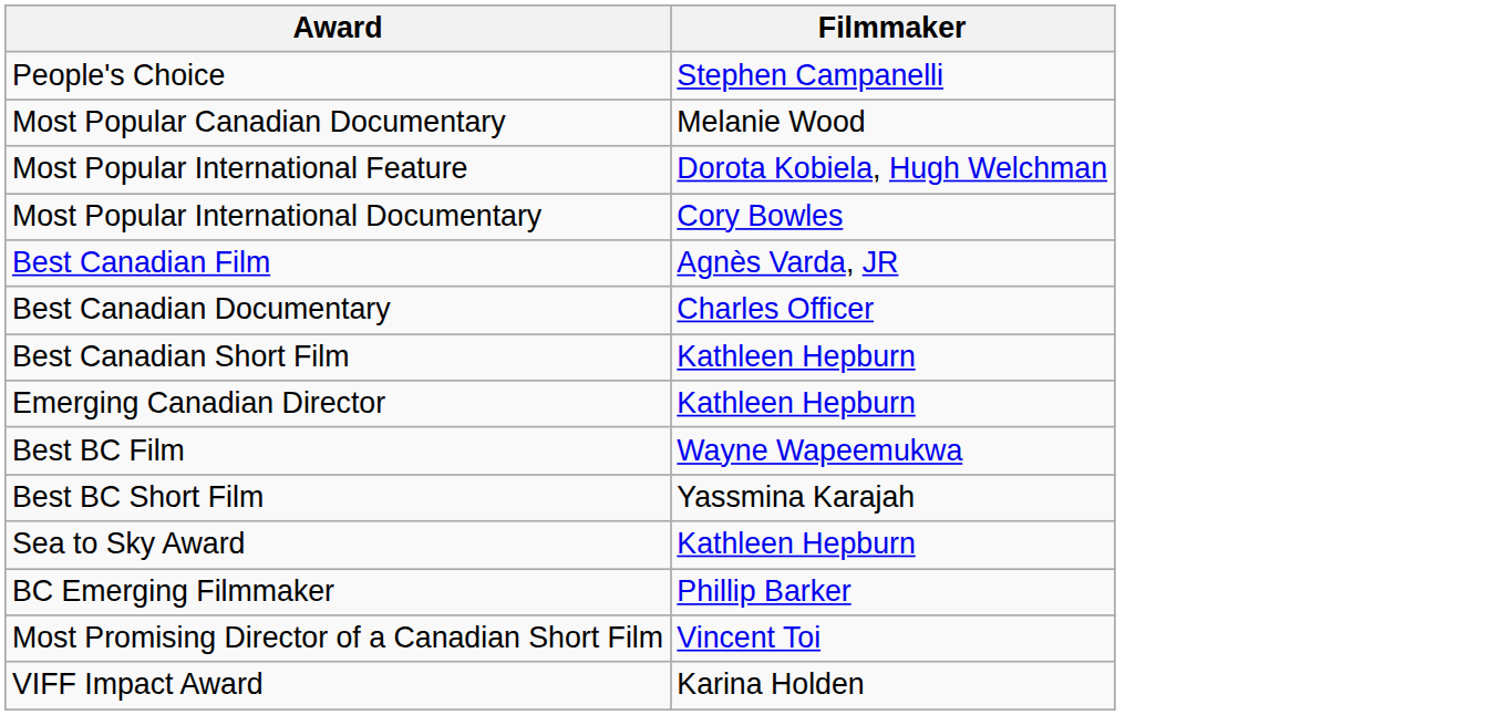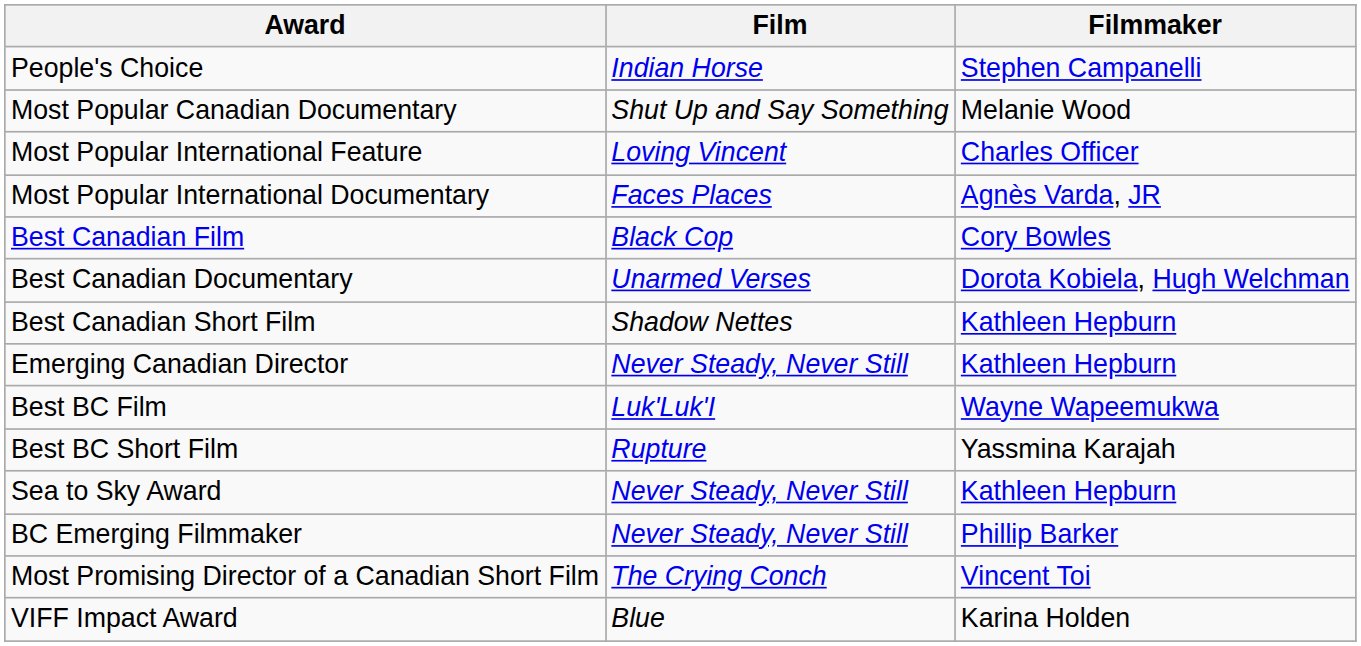+ column: Film | Indian Horse | Shut Up and Say Something | Loving Vincent | Faces Places | Black Cop | Unarmed Verses | Shadow Nettes | Never Steady, Never Still | Luk'Luk'I | Rupture | Never Steady, Never Still | Never Steady, Never Still | The Crying Conch | Blue
Most Popular International Feature | Filmmaker: Dorota Kobiela, Hugh Welchman -> Charles Officer
Most Popular International Documentary | Filmmaker: Cory Bowles -> Agnès Varda, JR
Best Canadian Film | Filmmaker: Agnès Varda, JR -> Cory Bowles
Best Canadian Documentary | Filmmaker: Charles Officer -> Dorota Kobiela, Hugh Welchman
